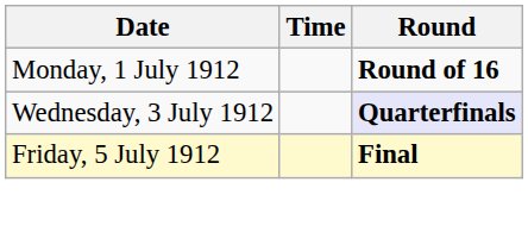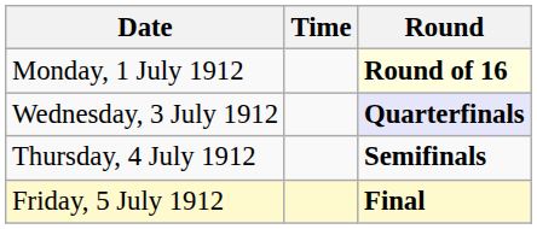Monday, 1 July 1912 | Round: no background -> lightyellow background
+ row: Thursday, 4 July 1912 | Semifinals
